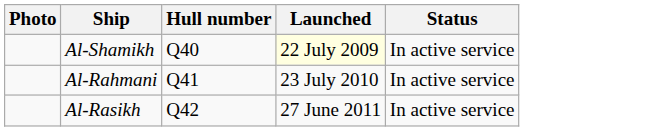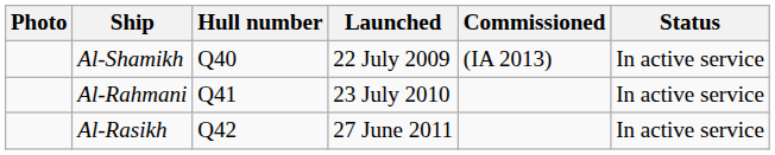+ column: Commissioned | (IA 2013)
Al-Shamikh | Launched: lightyellow background -> no background
